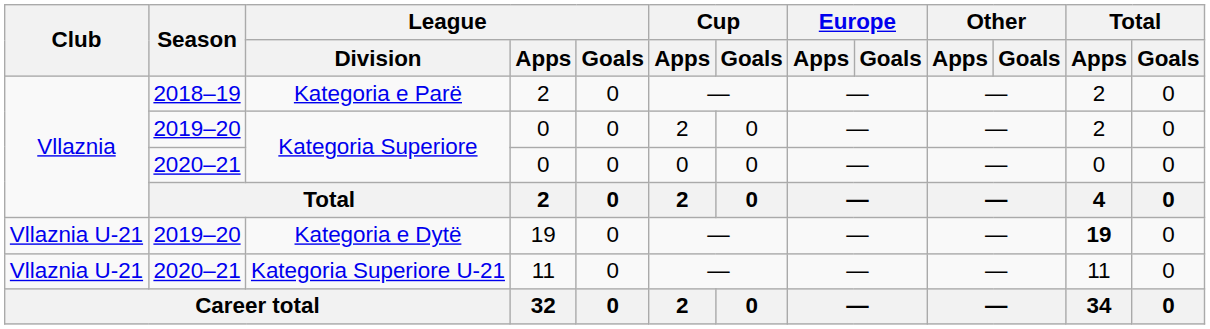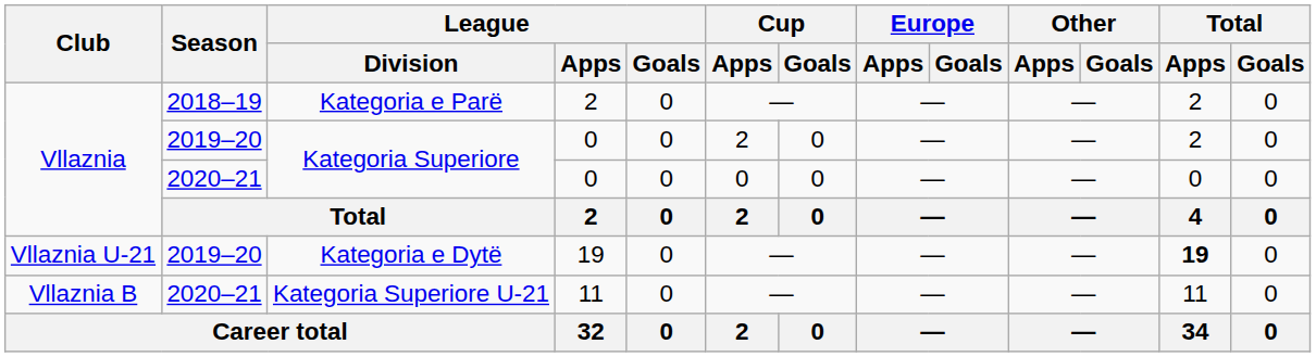Kategoria Superiore U-21 | Club: Vllaznia U-21 -> Vllaznia B
